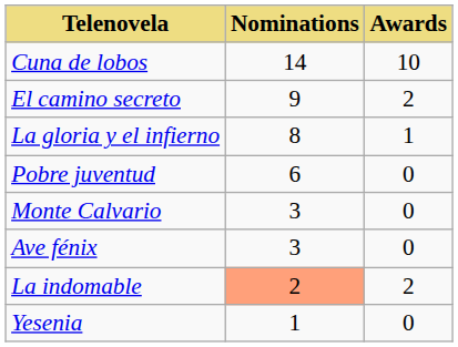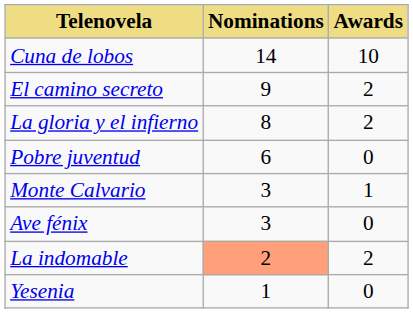La gloria y el infierno | Awards: 1 -> 2
Monte Calvario | Awards: 0 -> 1
